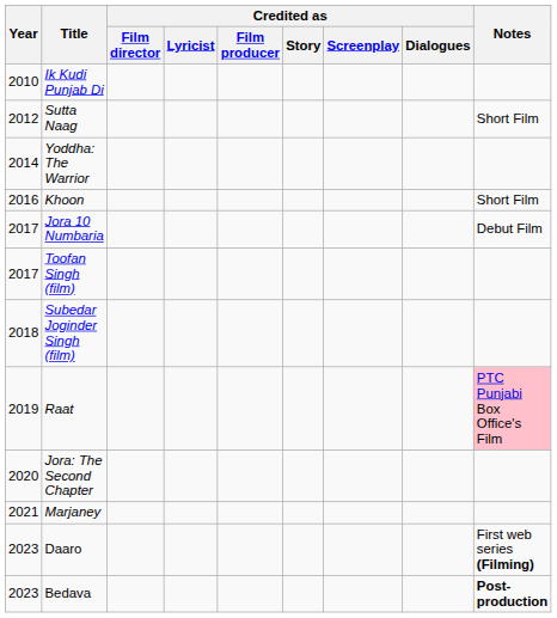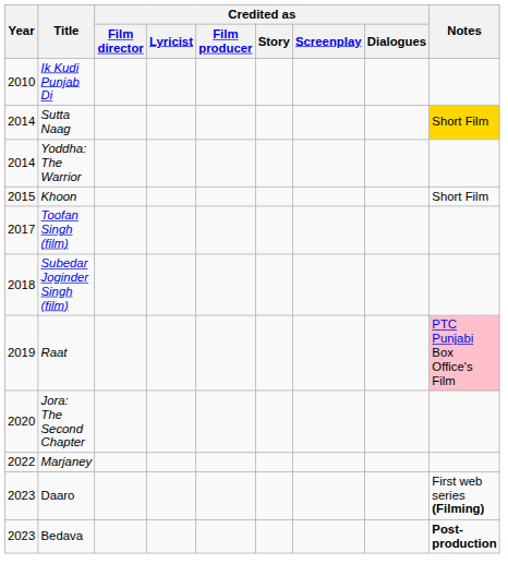Sutta Naag | Year: 2012 -> 2014
Sutta Naag | Notes: no background -> gold background
Khoon | Year: 2016 -> 2015
- row: 2017 | Jora 10 Numbaria | Debut Film
Marjaney | Year: 2021 -> 2022
